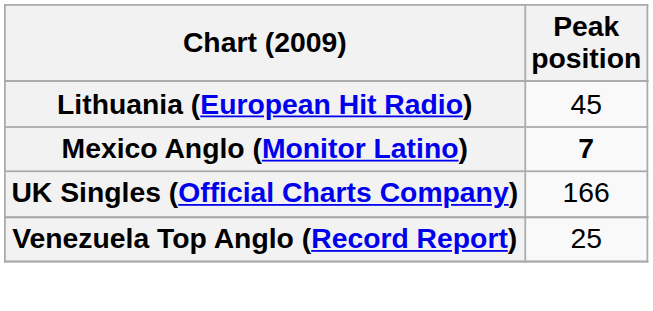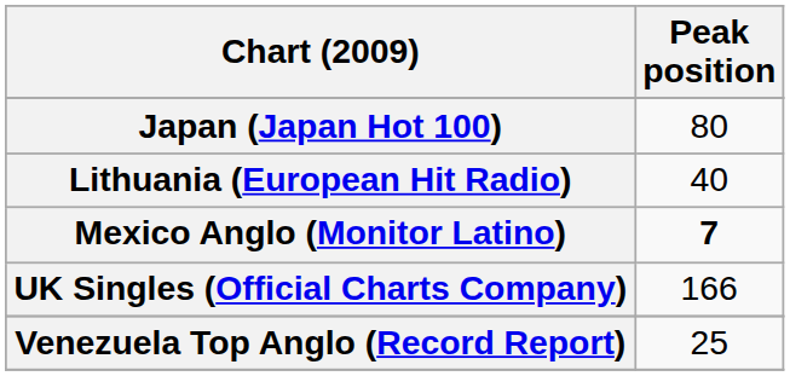+ row: Japan (Japan Hot 100) | 80
Lithuania (European Hit Radio) | Peak position: 45 -> 40
